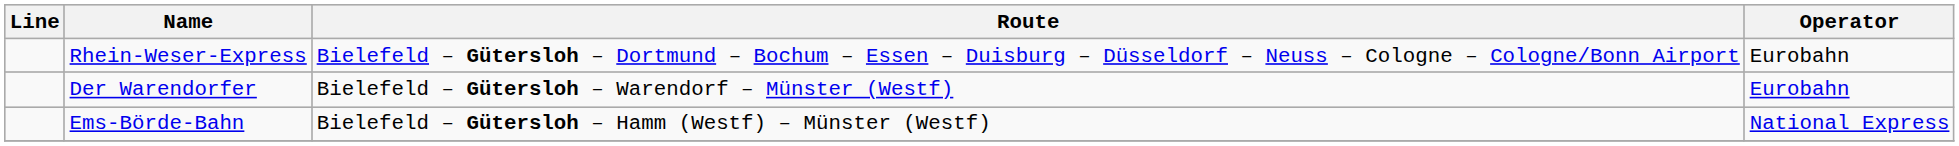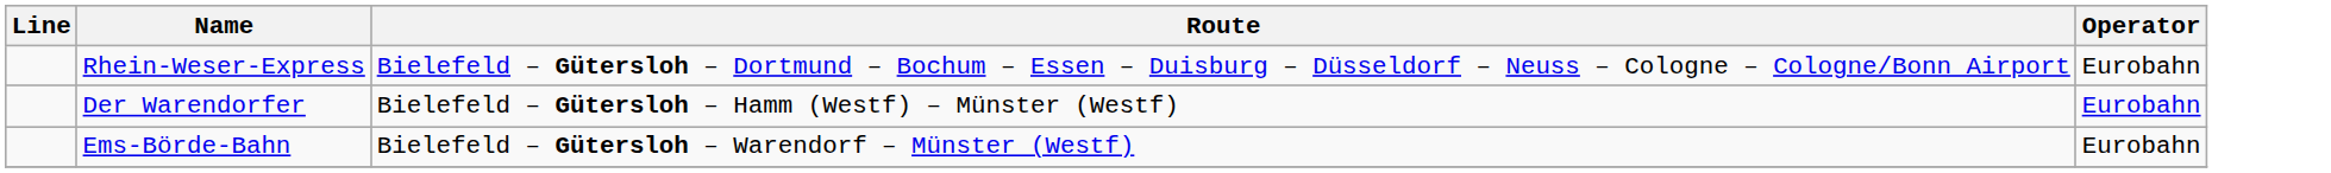Der Warendorfer | Route: Bielefeld – Gütersloh – Warendorf – Münster (Westf) -> Bielefeld – Gütersloh – Hamm (Westf) – Münster (Westf)
Ems-Börde-Bahn | Route: Bielefeld – Gütersloh – Hamm (Westf) – Münster (Westf) -> Bielefeld – Gütersloh – Warendorf – Münster (Westf)
Ems-Börde-Bahn | Operator: National Express -> Eurobahn
